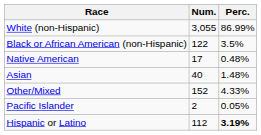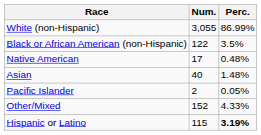rows swapped: Pacific Islander <-> Other/Mixed
Hispanic or Latino | Num.: 112 -> 115
